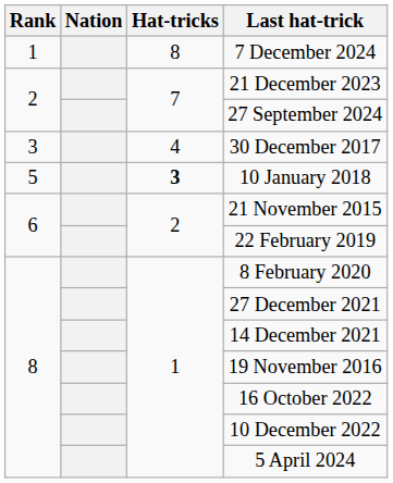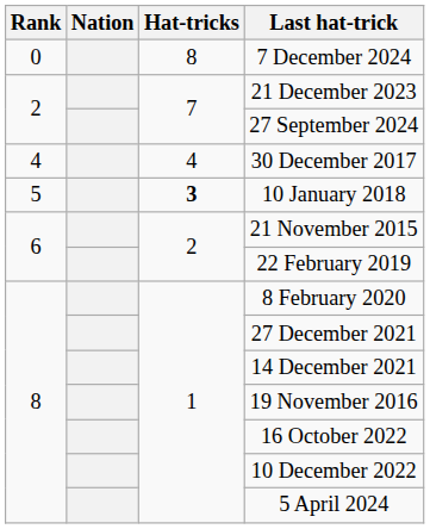7 December 2024 | Rank: 1 -> 0
30 December 2017 | Rank: 3 -> 4
